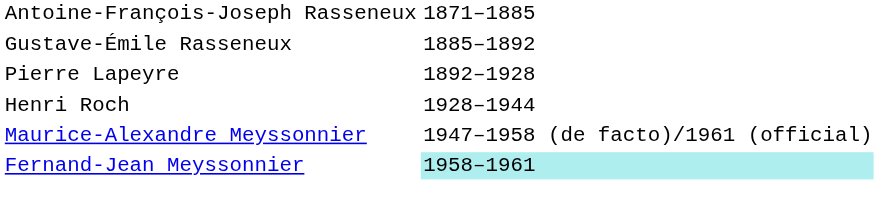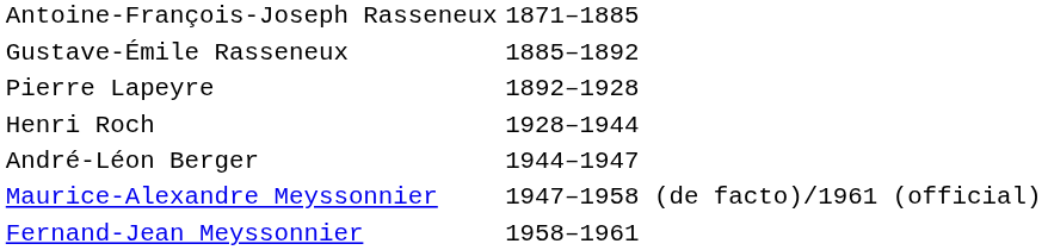+ row: André-Léon Berger | 1944–1947
Fernand-Jean Meyssonnier | column 2: paleturquoise background -> no background
